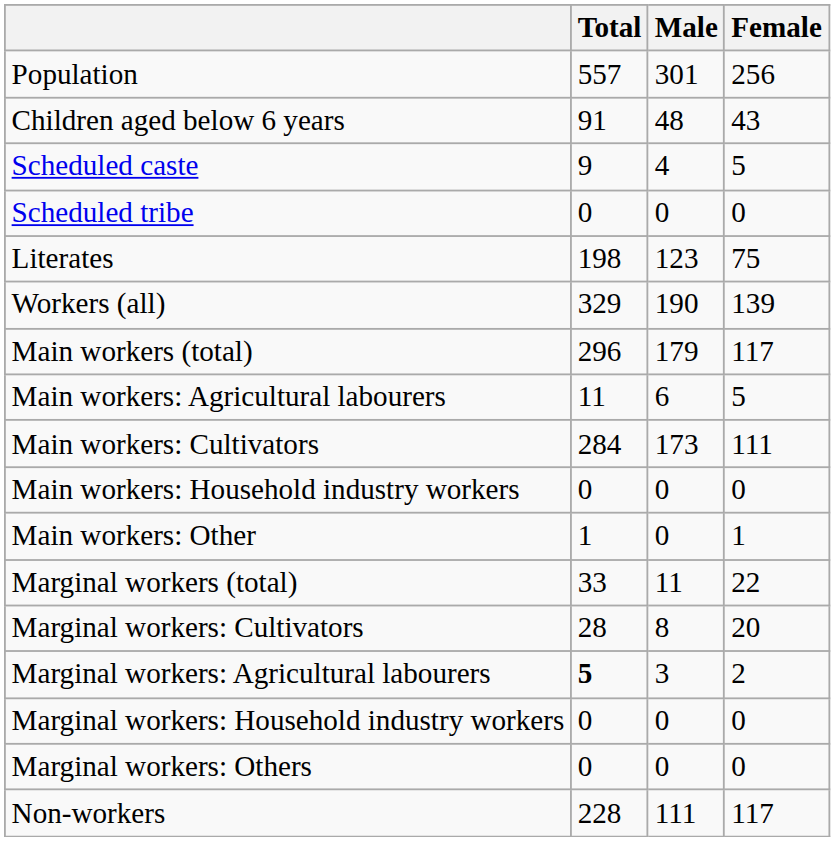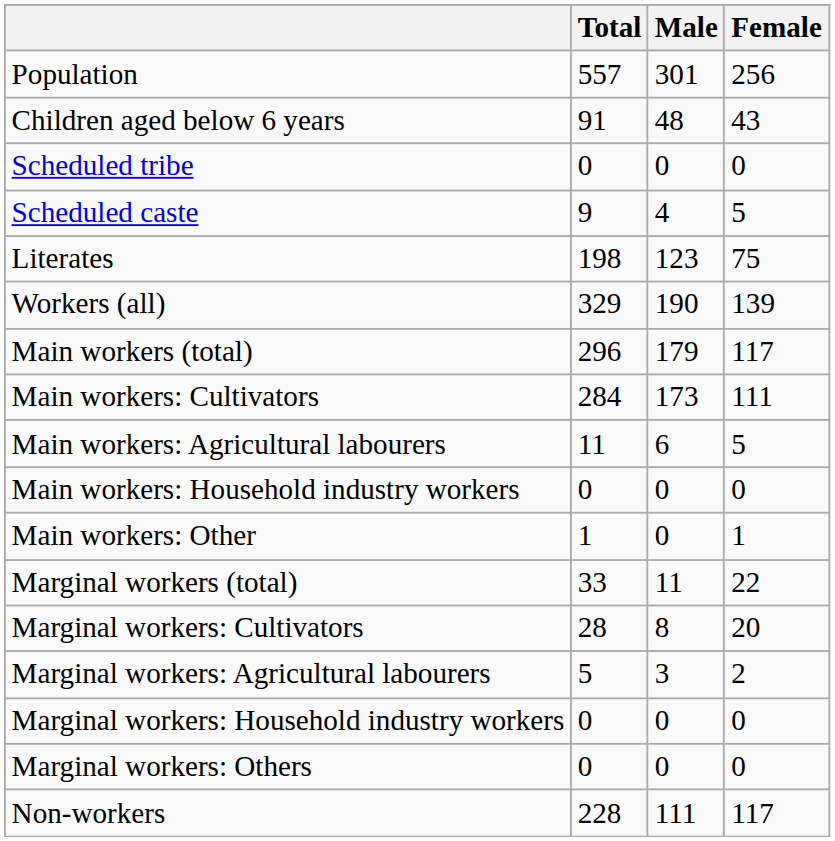rows swapped: Scheduled caste <-> Scheduled tribe
rows swapped: Main workers: Cultivators <-> Main workers: Agricultural labourers
Marginal workers: Agricultural labourers | Total: bold -> normal
